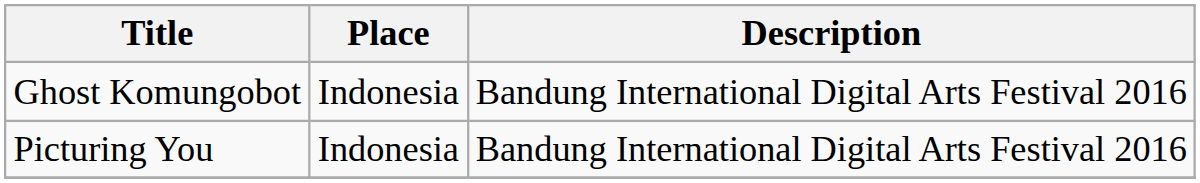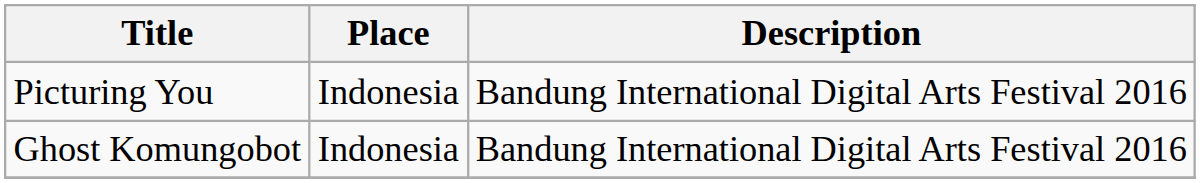rows swapped: Picturing You <-> Ghost Komungobot
